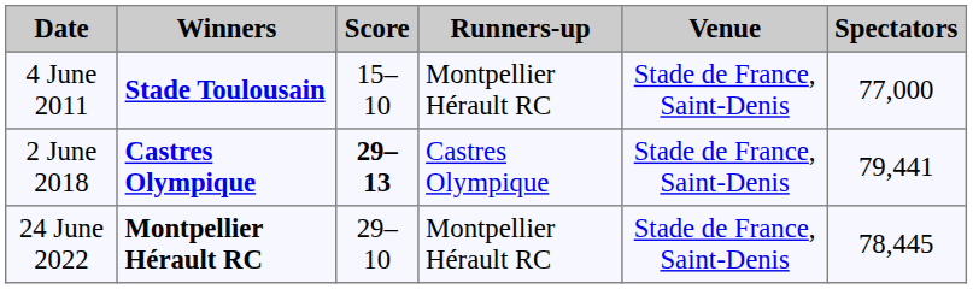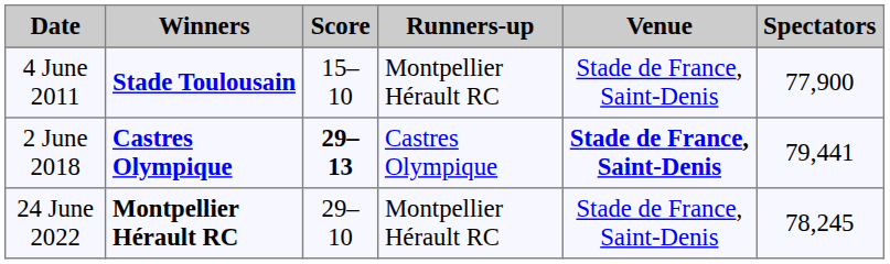4 June 2011 | Spectators: 77,000 -> 77,900
2 June 2018 | Venue: normal -> bold
24 June 2022 | Spectators: 78,445 -> 78,245
